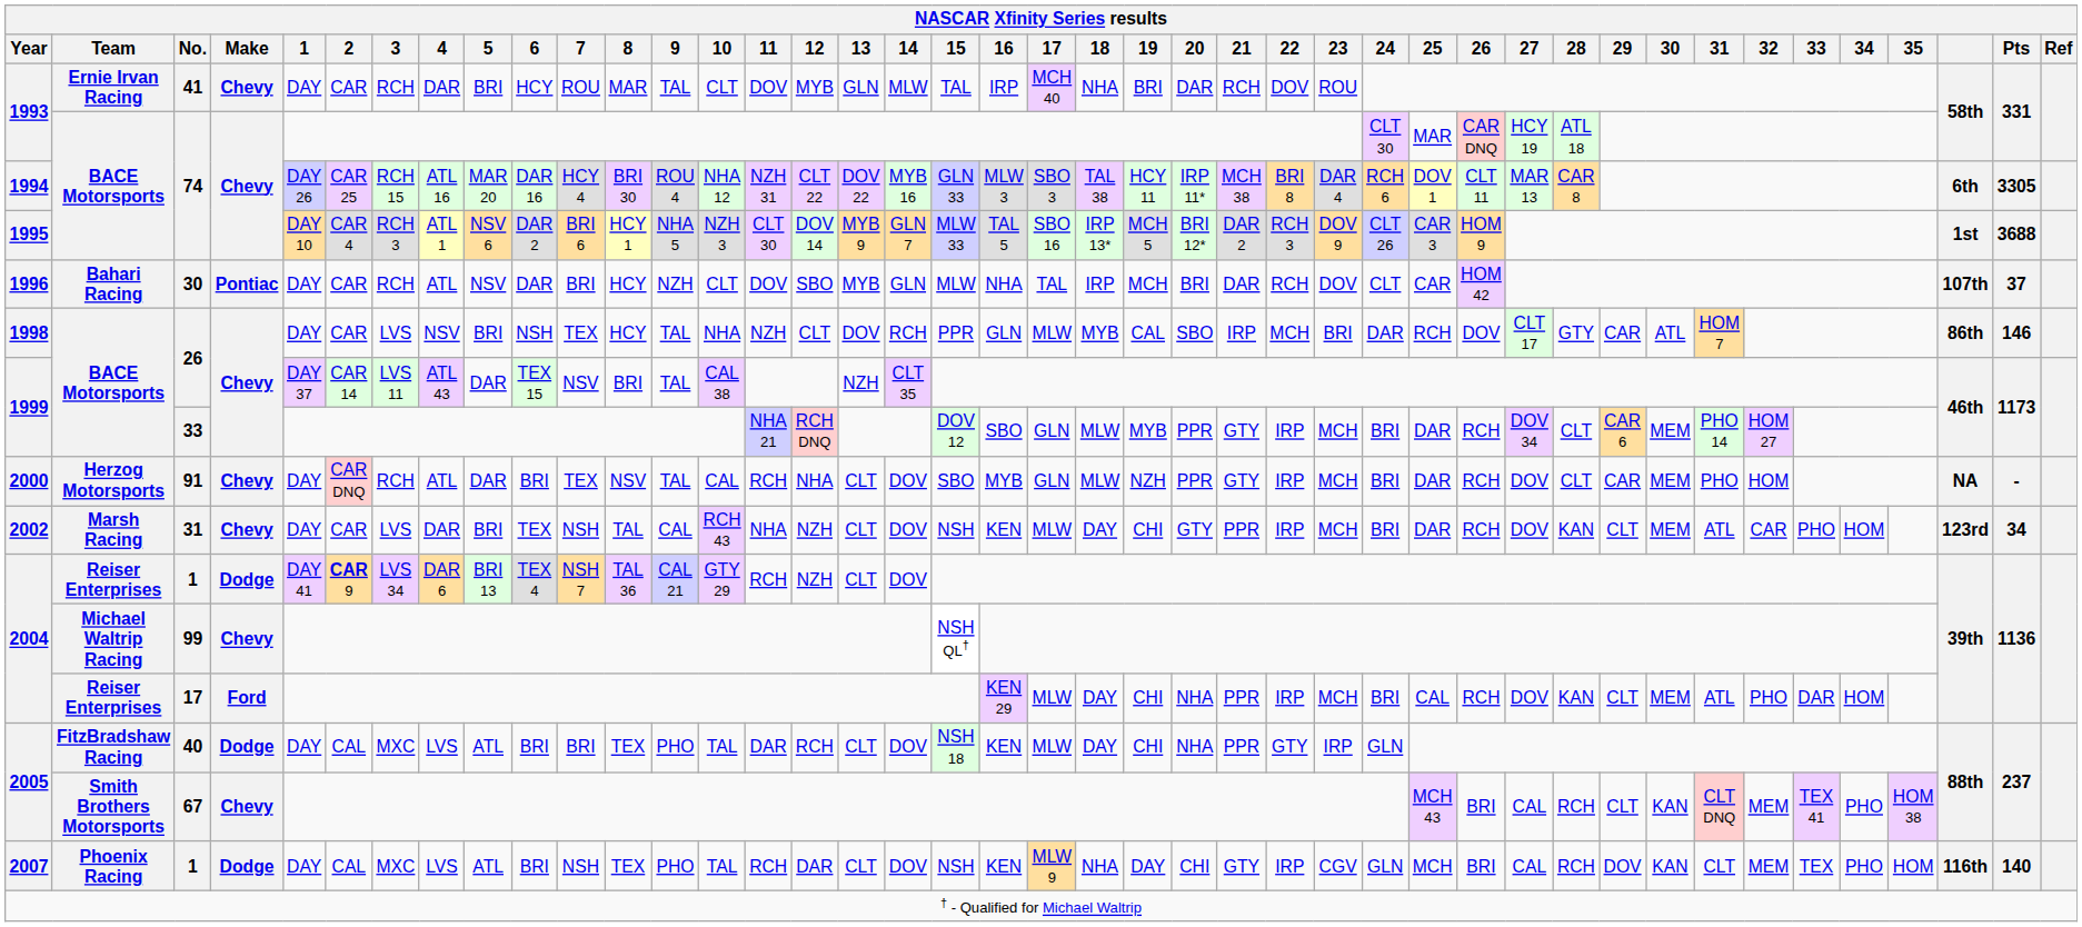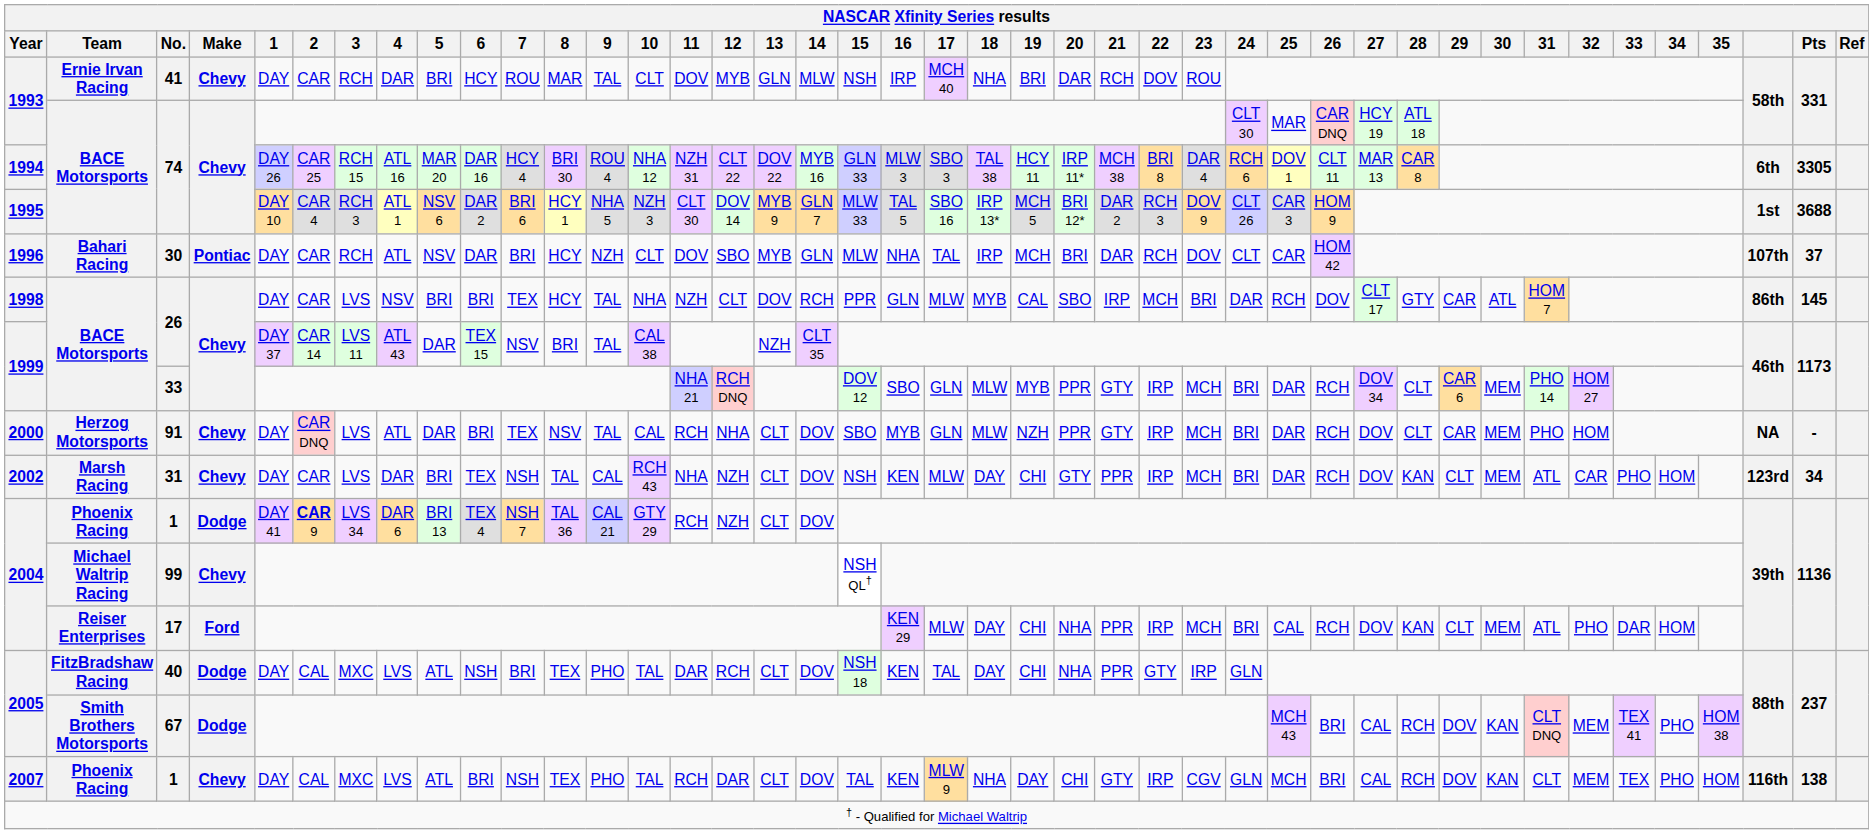41 | 15: TAL -> NSH
1998 / 26 | 6: NSH -> BRI
1998 / 26 | Pts: 146 -> 145
91 | 3: RCH -> LVS
2004 / 1 | Team: Reiser Enterprises -> Phoenix Racing
40 | 6: BRI -> NSH
40 | 17: MLW -> TAL
67 | Make: Chevy -> Dodge
67 | 29: CLT -> DOV
2007 / 1 | Make: Dodge -> Chevy
2007 / 1 | 15: NSH -> TAL
2007 / 1 | Pts: 140 -> 138
